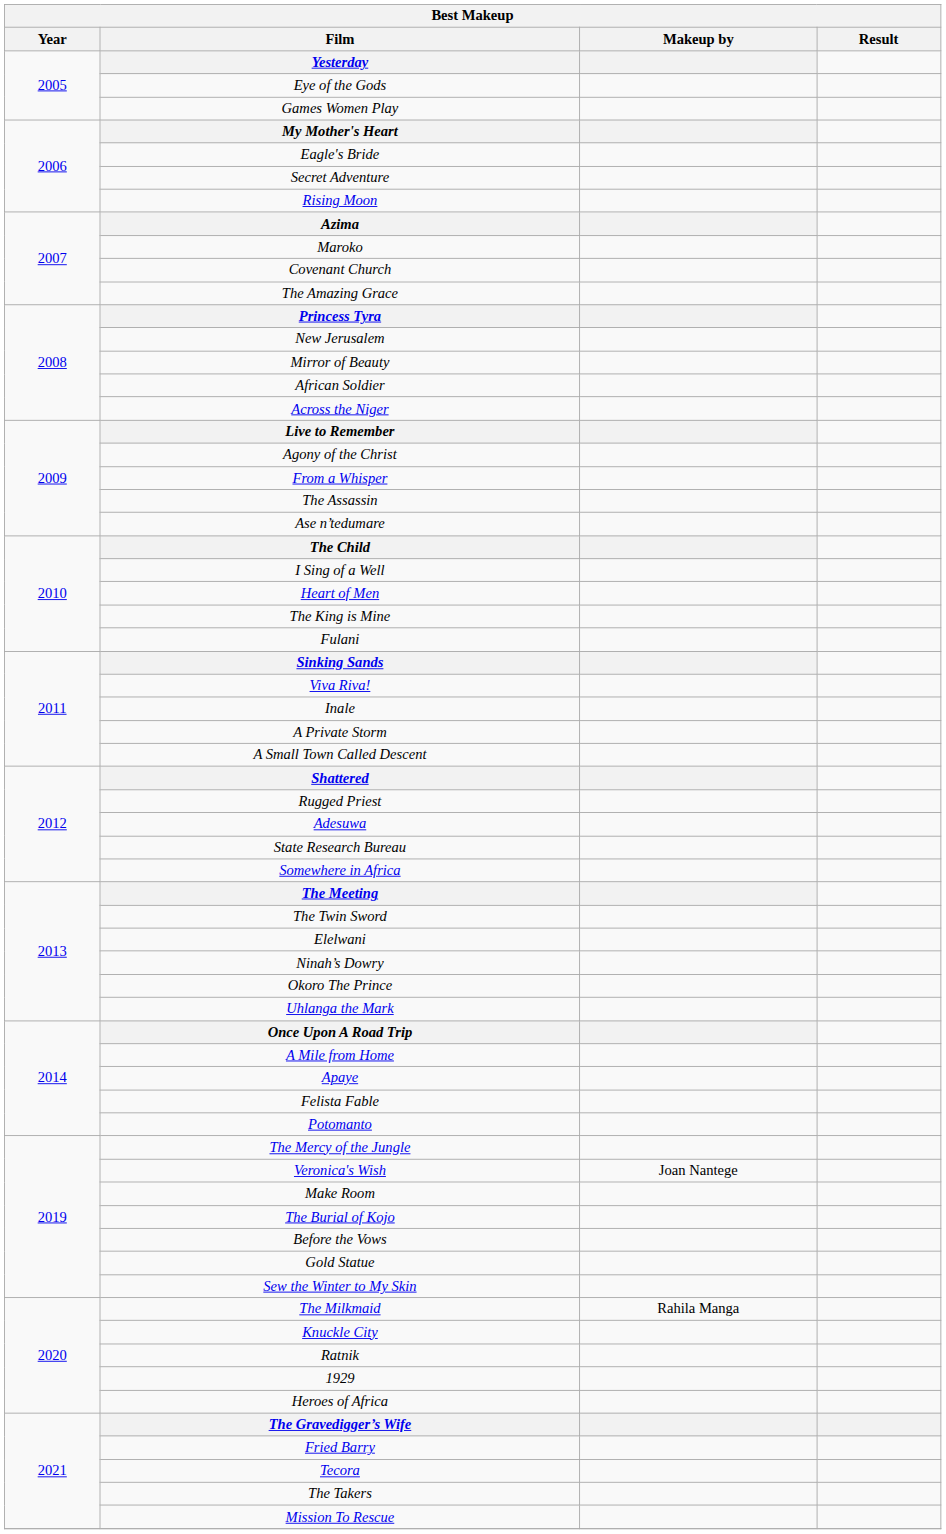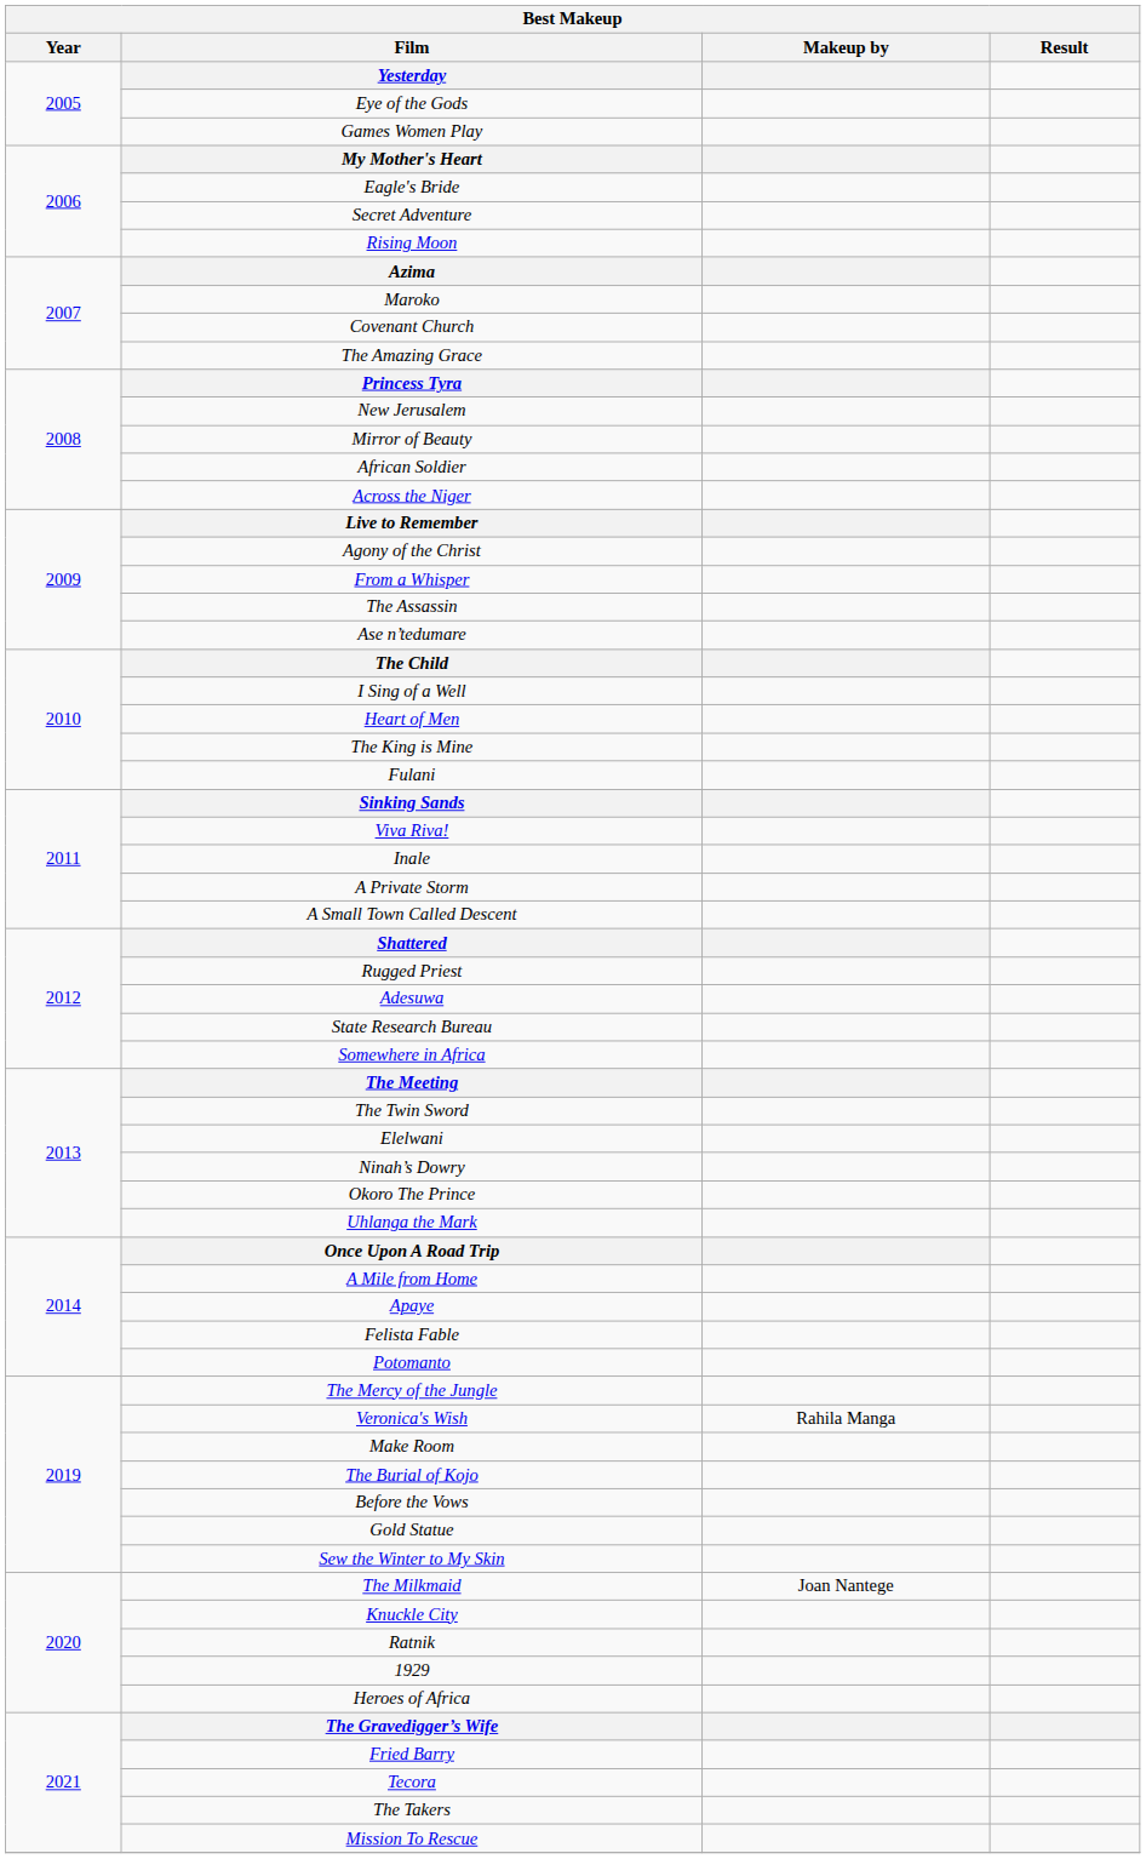Veronica's Wish | Makeup by: Joan Nantege -> Rahila Manga
The Milkmaid | Makeup by: Rahila Manga -> Joan Nantege
